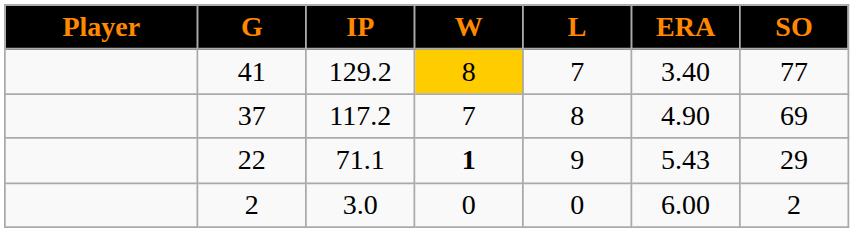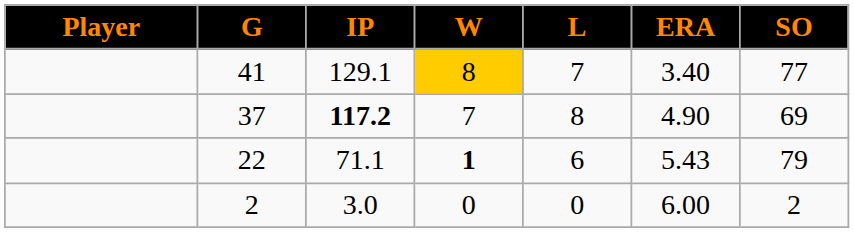41 | IP: 129.2 -> 129.1
37 | IP: normal -> bold
22 | L: 9 -> 6
22 | SO: 29 -> 79
